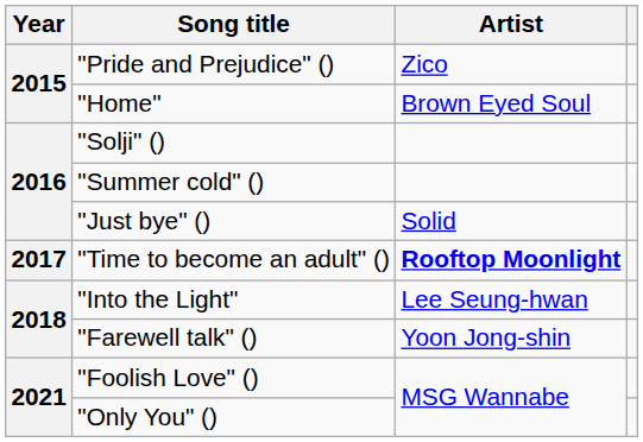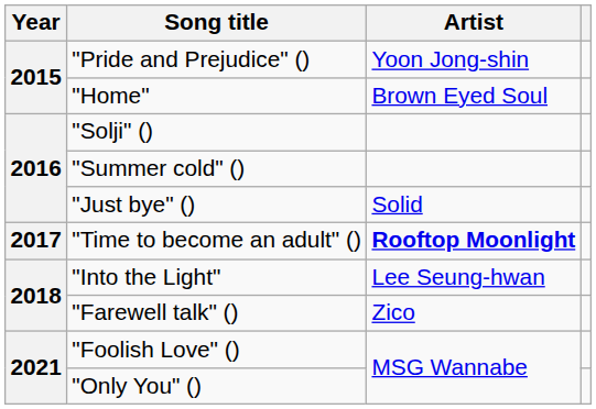"Pride and Prejudice" () | Artist: Zico -> Yoon Jong-shin
"Farewell talk" () | Artist: Yoon Jong-shin -> Zico
